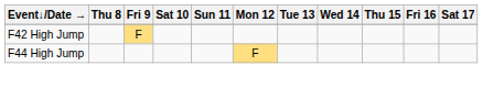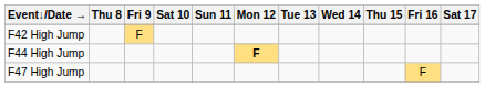F44 High Jump | Mon 12: normal -> bold
+ row: F47 High Jump | F
